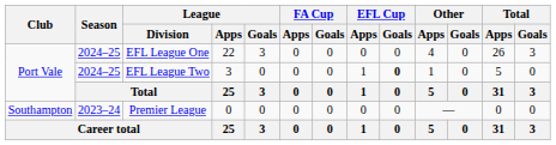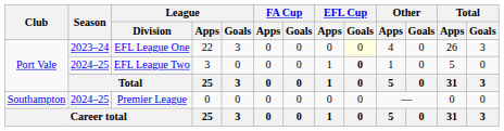EFL League One | Season: 2024–25 -> 2023–24
EFL League One | EFL Cup / Goals: no background -> lightyellow background
Premier League | Season: 2023–24 -> 2024–25
